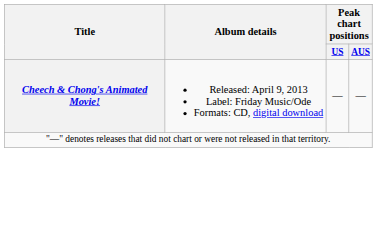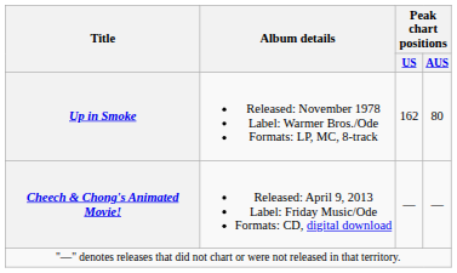+ row: Up in Smoke | Released: November 1978 Label: Warmer Bros./Ode Formats: LP, MC, 8-track | 162 | 80
